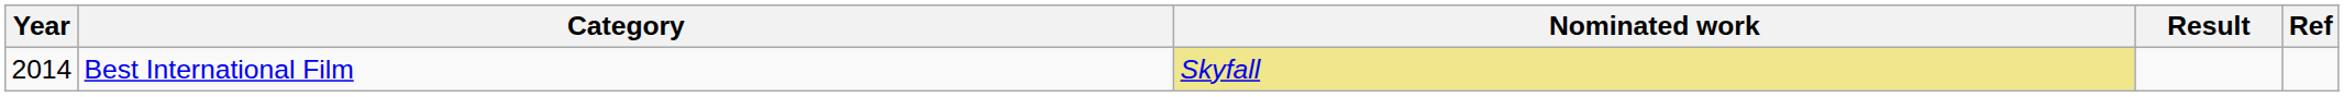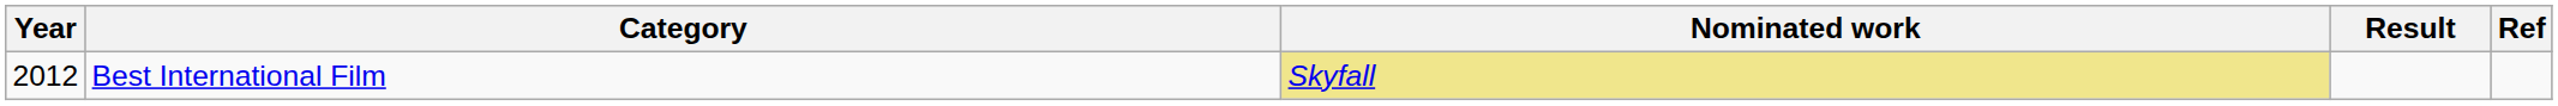Best International Film | Year: 2014 -> 2012
